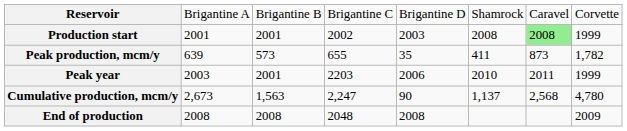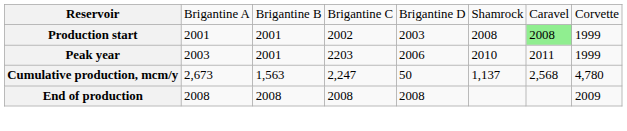- row: Peak production, mcm/y | 639 | 573 | 655 | 35 | 411 | 873 | 1,782
Cumulative production, mcm/y | column 5: 90 -> 50
End of production | column 4: 2048 -> 2008
